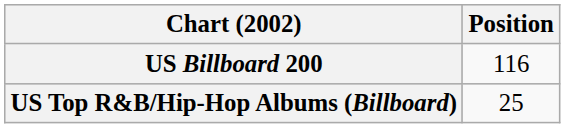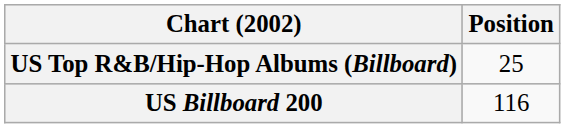rows swapped: US Billboard 200 <-> US Top R&B/Hip-Hop Albums (Billboard)
